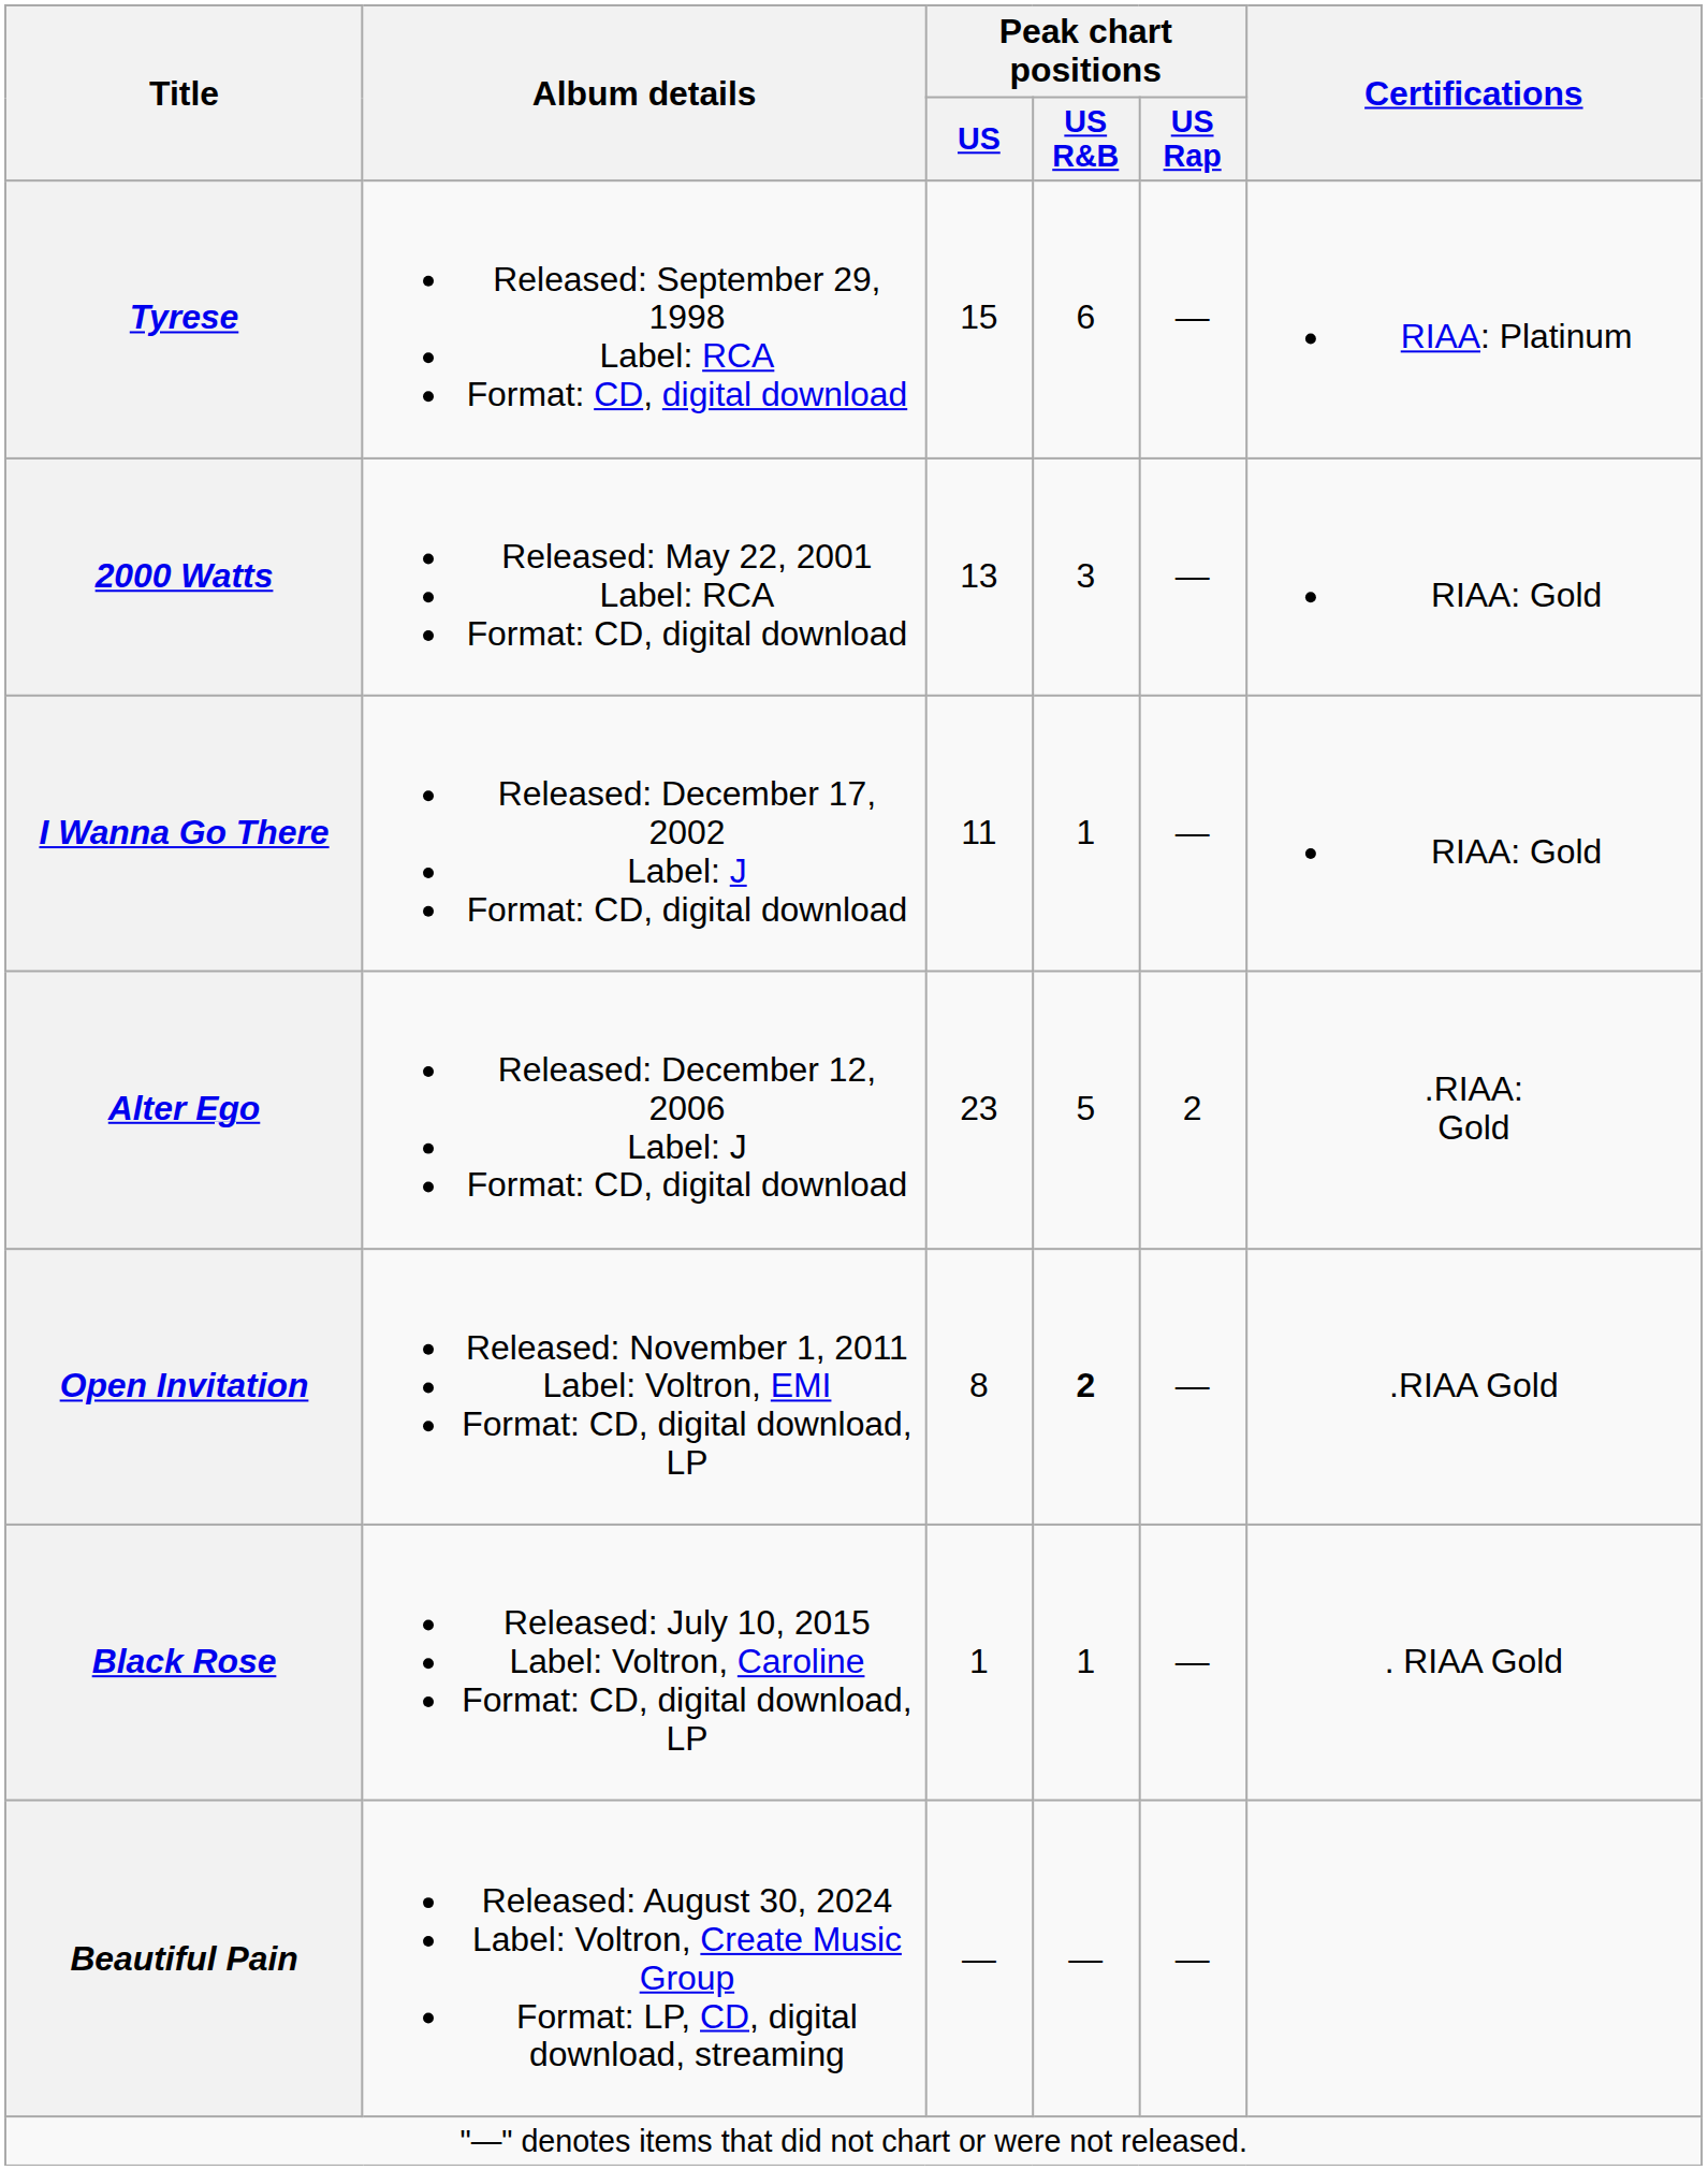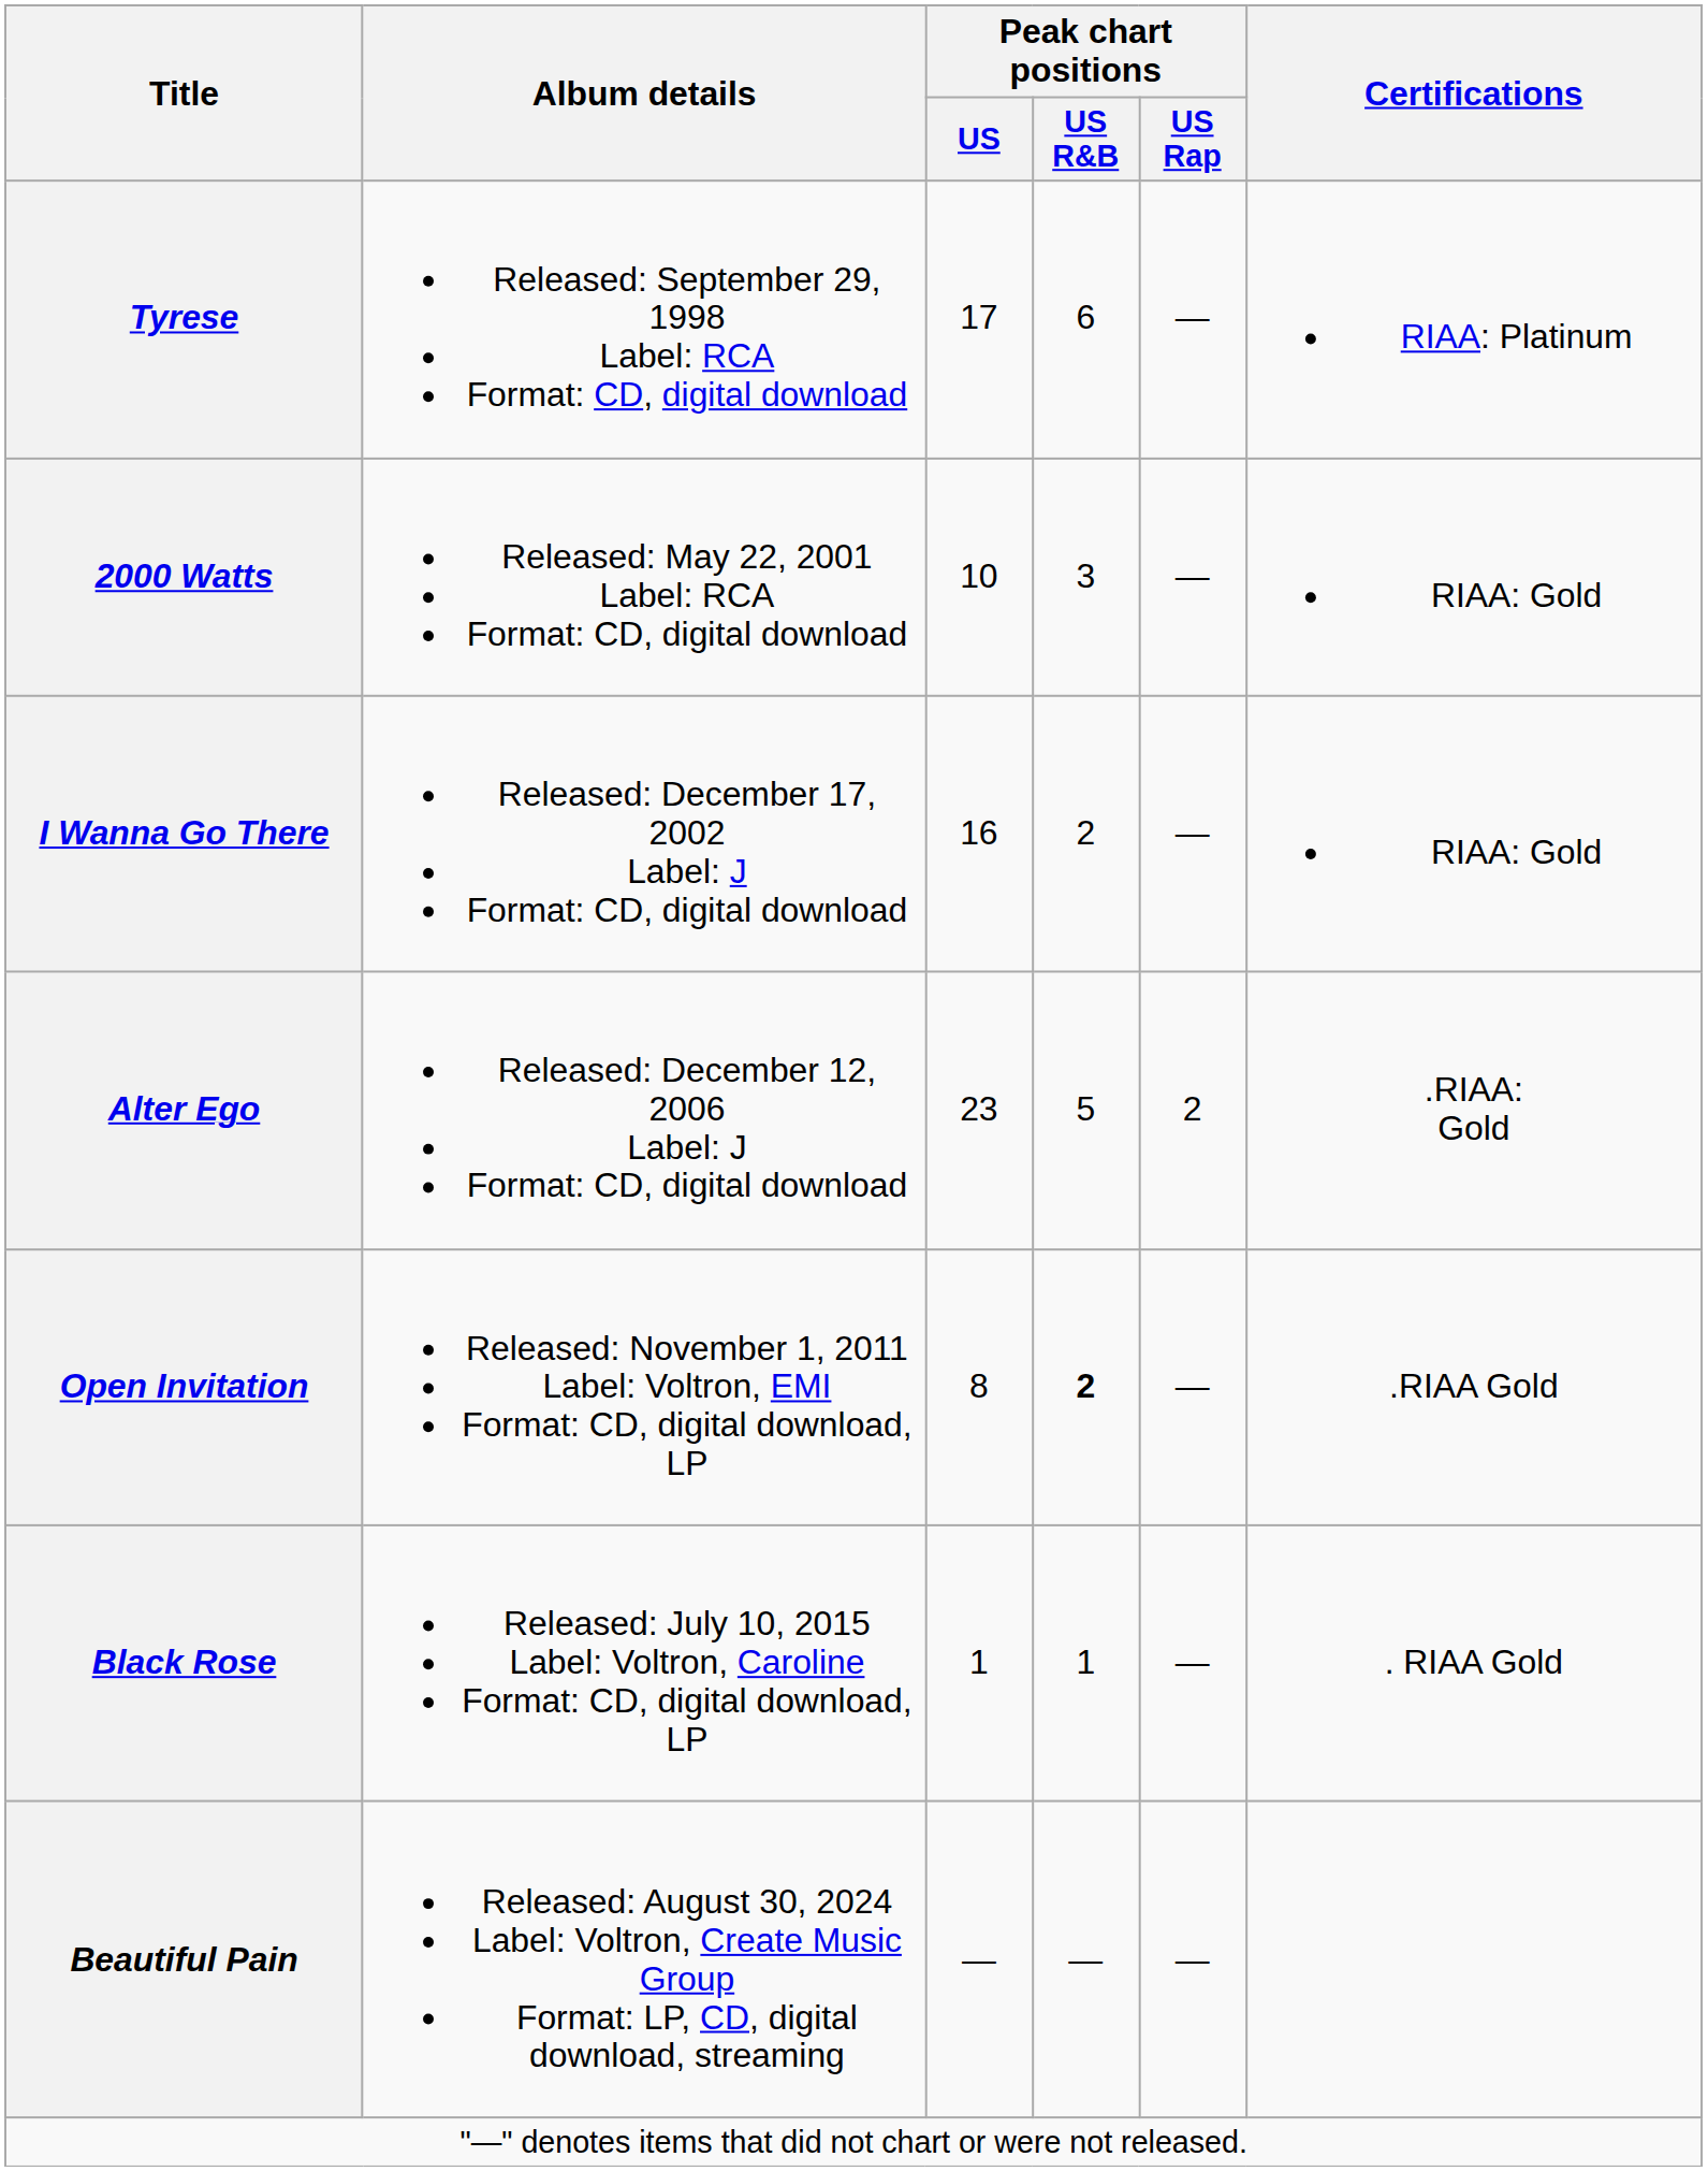Tyrese | Peak chart positions / US: 15 -> 17
2000 Watts | Peak chart positions / US: 13 -> 10
I Wanna Go There | Peak chart positions / US: 11 -> 16
I Wanna Go There | Peak chart positions / US R&B: 1 -> 2
